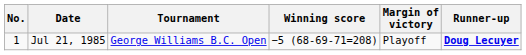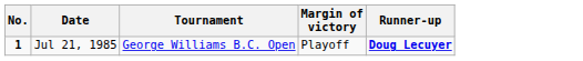- column: Winning score | −5 (68-69-71=208)
Jul 21, 1985 | No.: normal -> bold
